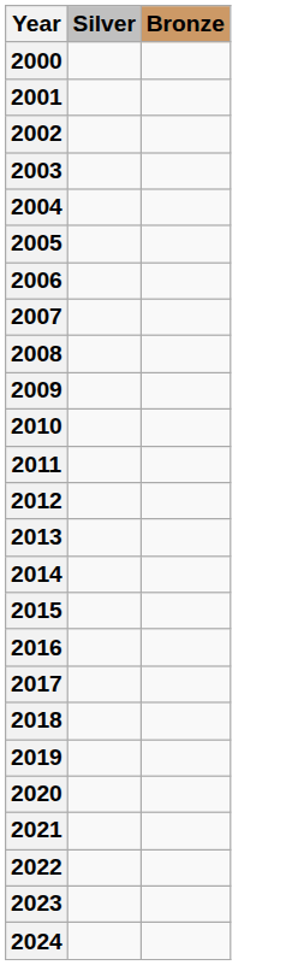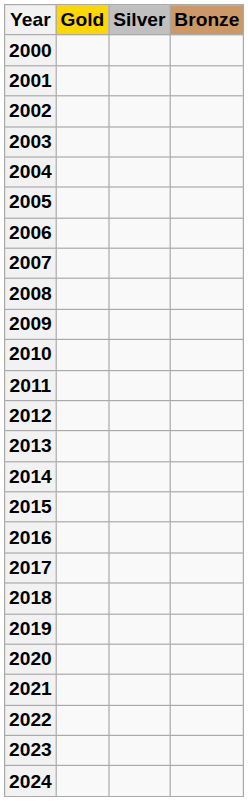+ column: Gold
